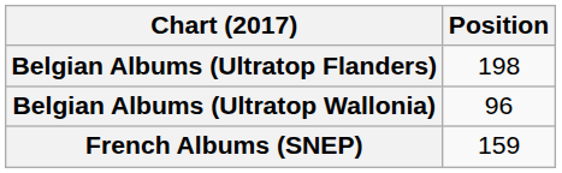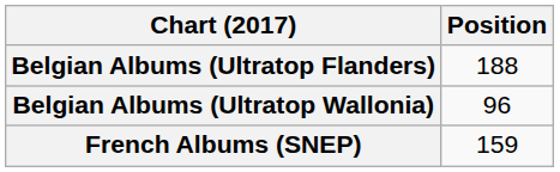Belgian Albums (Ultratop Flanders) | Position: 198 -> 188
